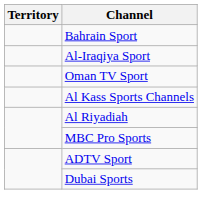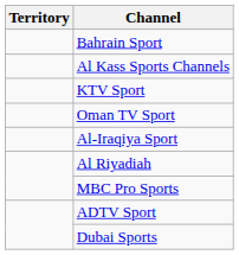rows swapped: Al-Iraqiya Sport <-> Al Kass Sports Channels
+ row: KTV Sport
